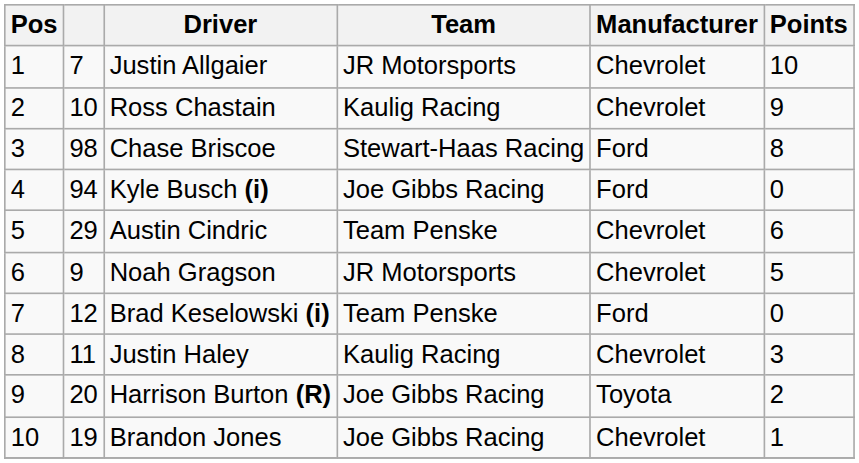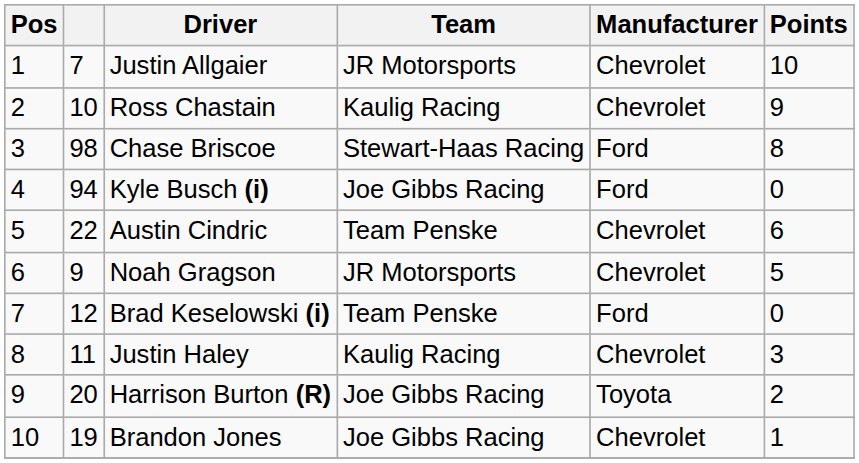Austin Cindric | column 2: 29 -> 22
